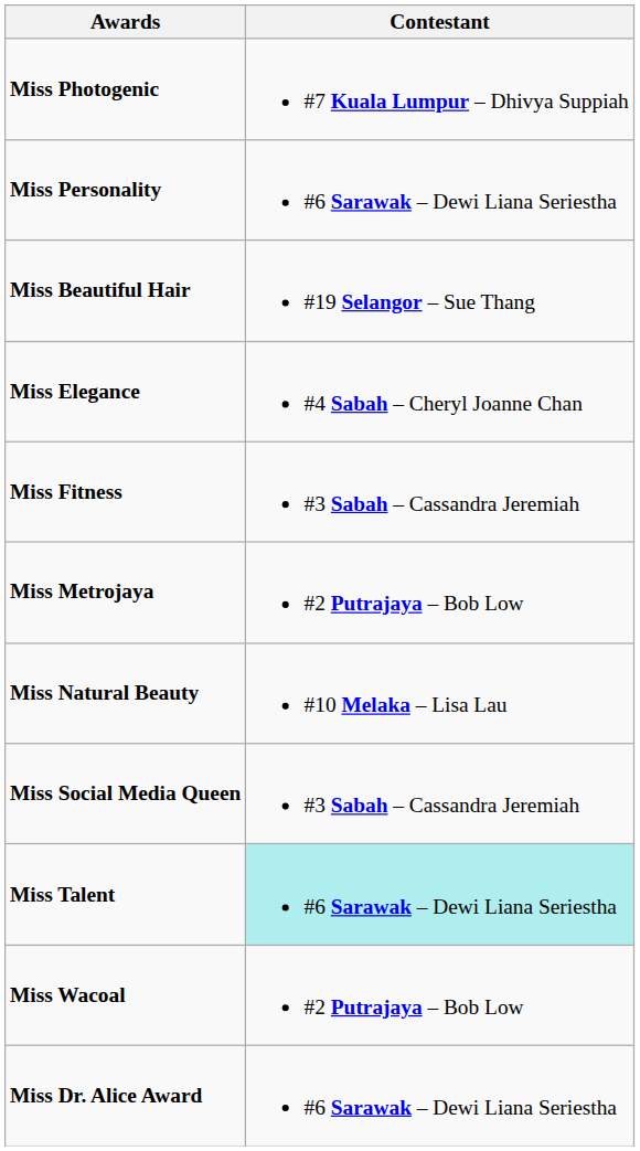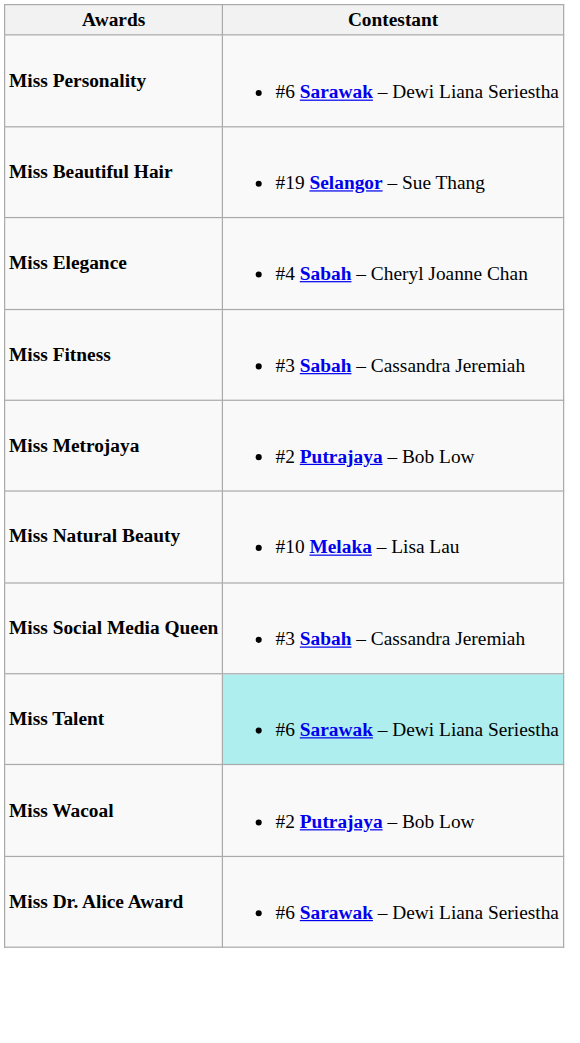- row: Miss Photogenic | #7 Kuala Lumpur – Dhivya Suppiah
